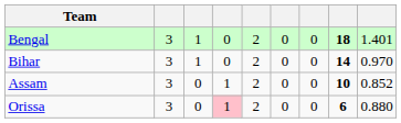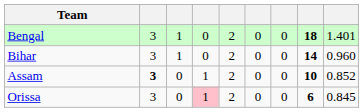Bihar | column 9: 0.970 -> 0.960
Assam | column 2: normal -> bold
Orissa | column 9: 0.880 -> 0.845
